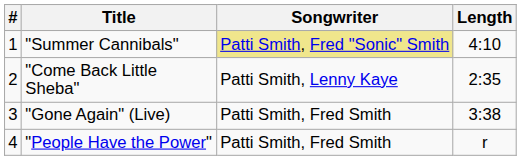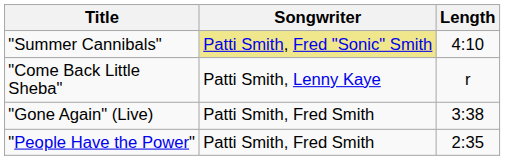- column: # | 1 | 2 | 3 | 4
"Come Back Little Sheba" | Length: 2:35 -> r
"People Have the Power" | Length: r -> 2:35
